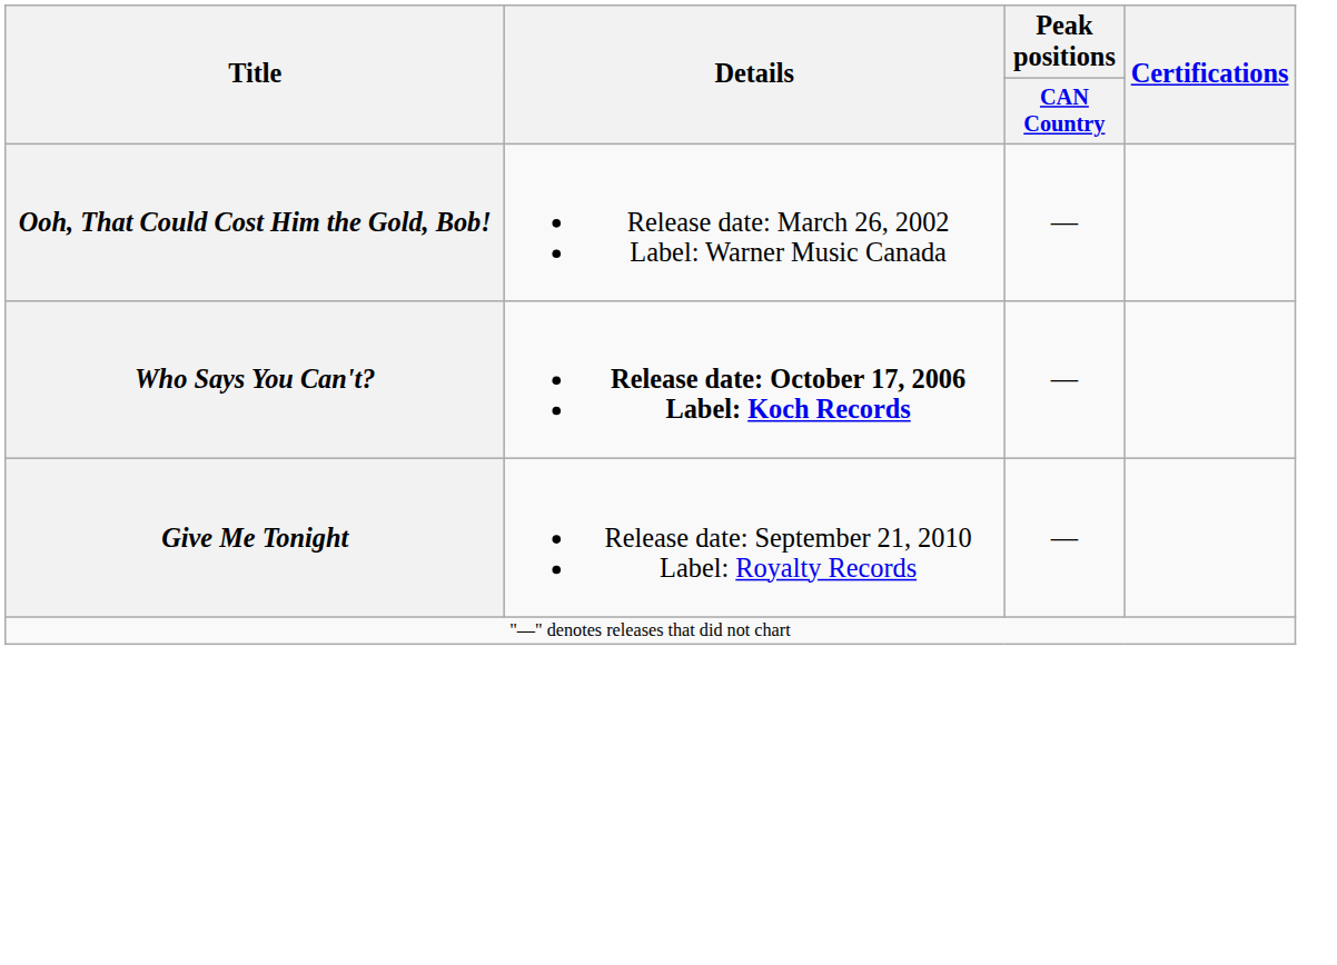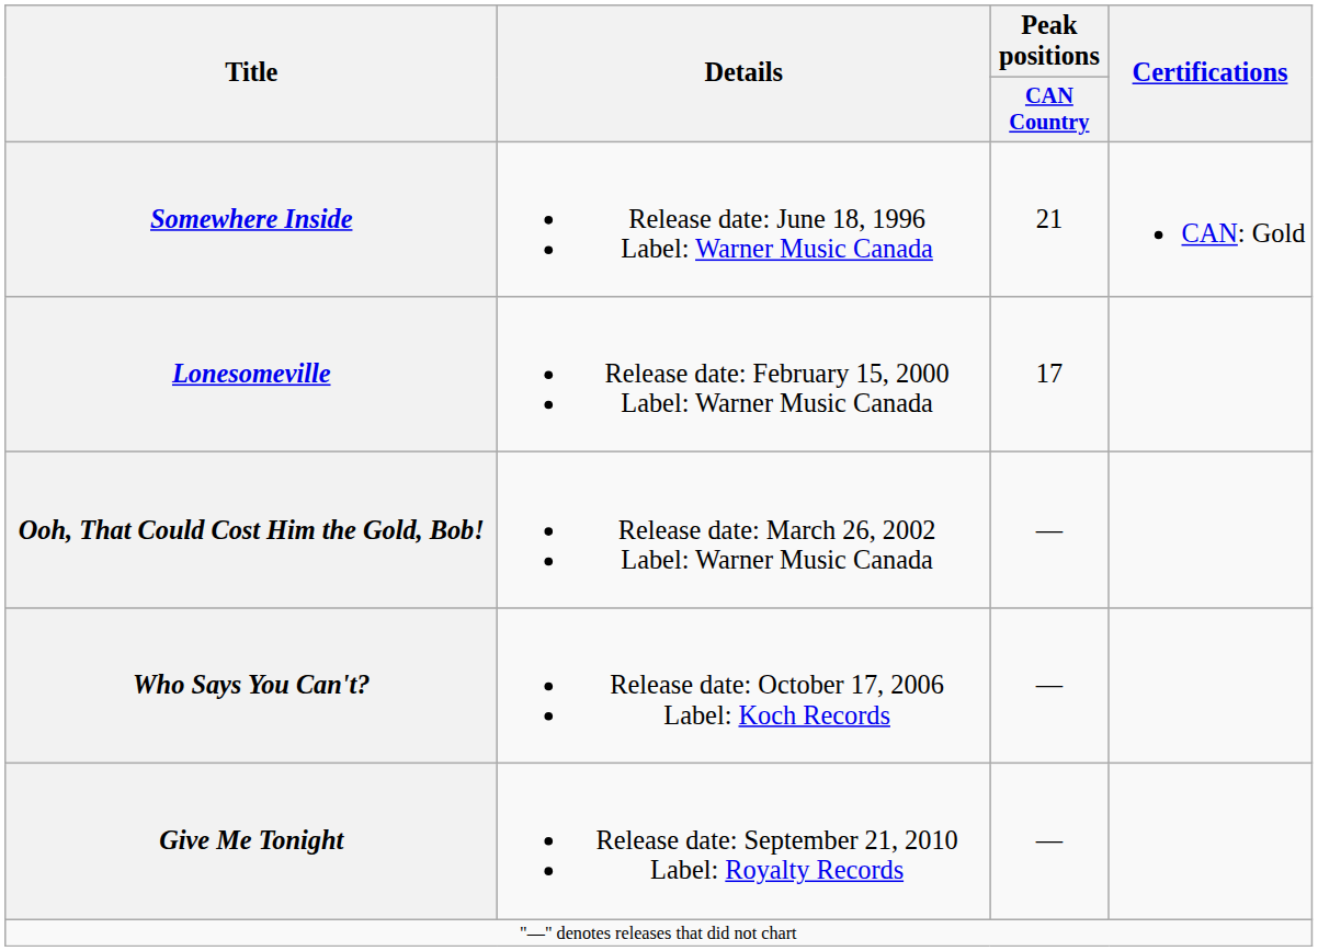+ row: Somewhere Inside | Release date: June 18, 1996 Label: Warner Music Canada | 21 | CAN: Gold
+ row: Lonesomeville | Release date: February 15, 2000 Label: Warner Music Canada | 17
Who Says You Can't? | Details: bold -> normal
